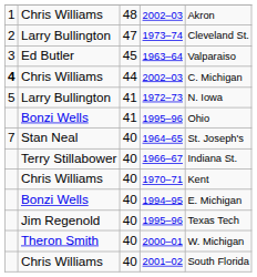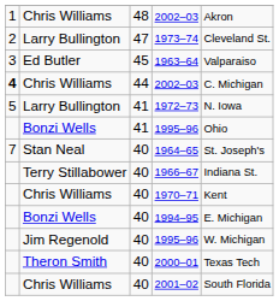40 / 1995–96 | column 5: Texas Tech -> W. Michigan
2000–01 | column 5: W. Michigan -> Texas Tech
